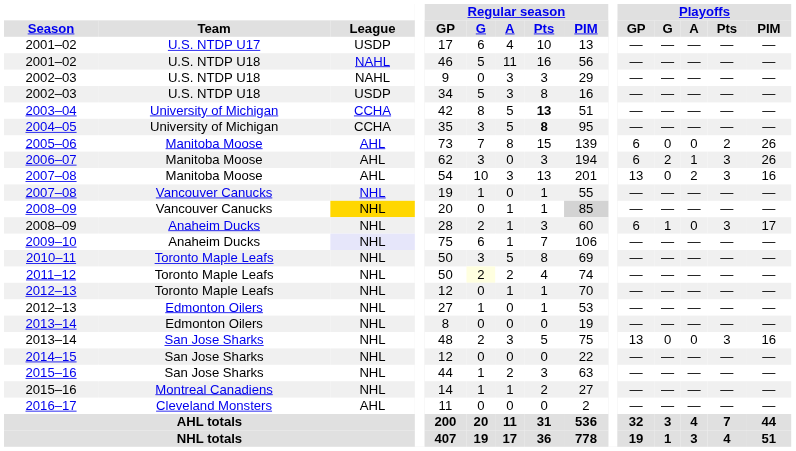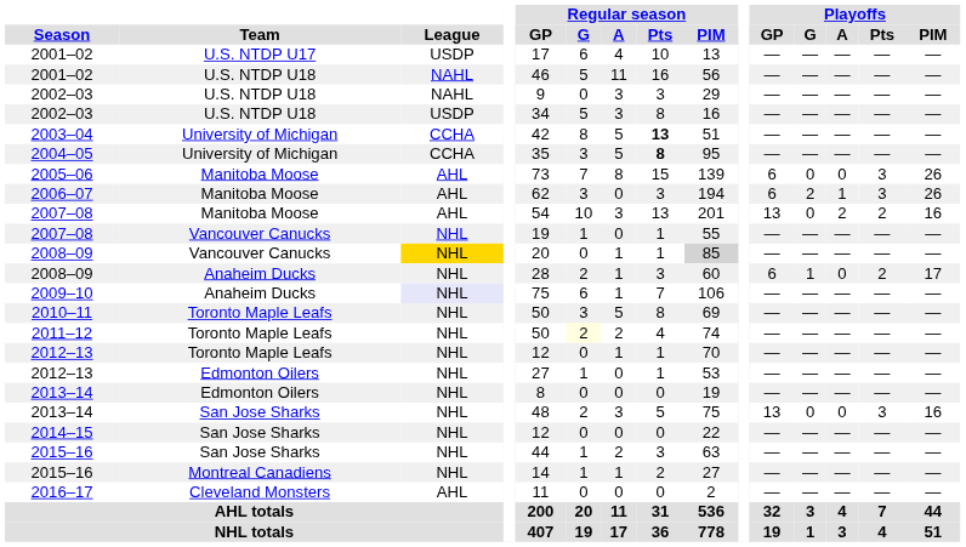2005–06 | Playoffs / Pts: 2 -> 3
2007–08 / Manitoba Moose | Playoffs / Pts: 3 -> 2
2008–09 / Anaheim Ducks | Playoffs / Pts: 3 -> 2
